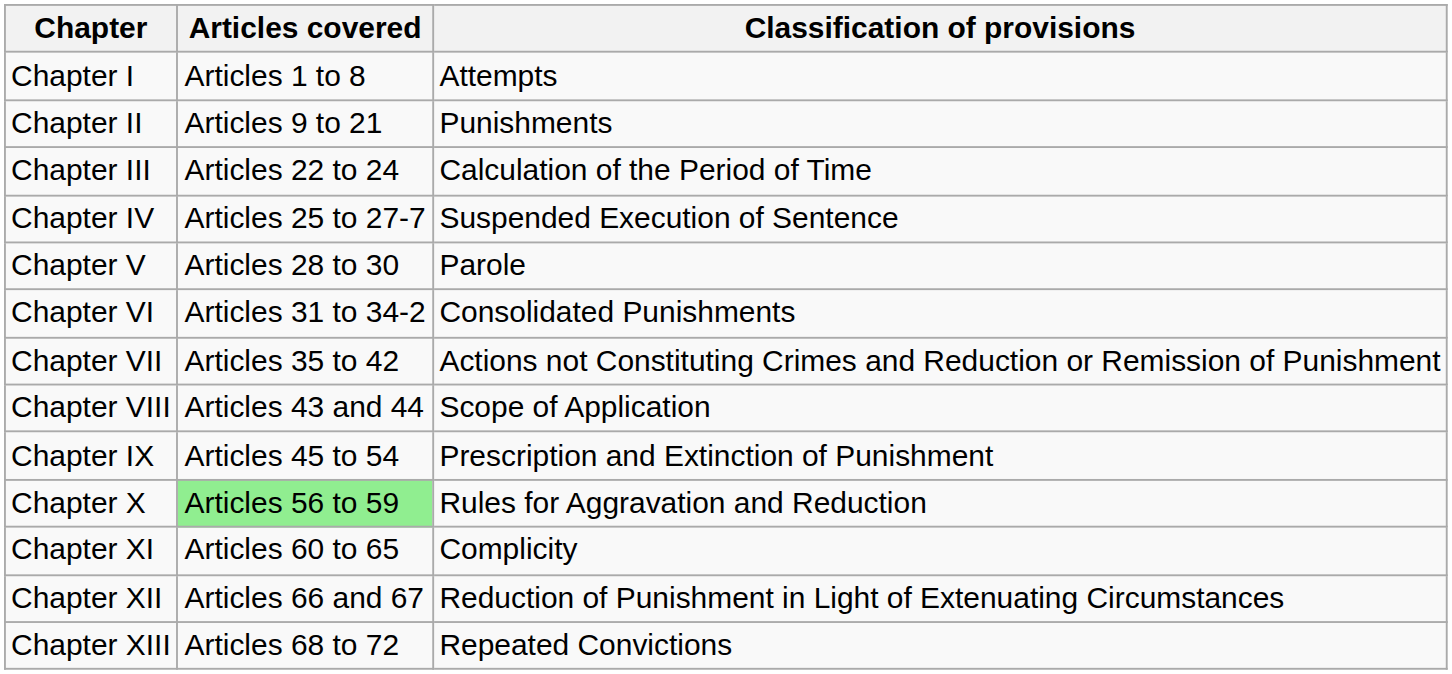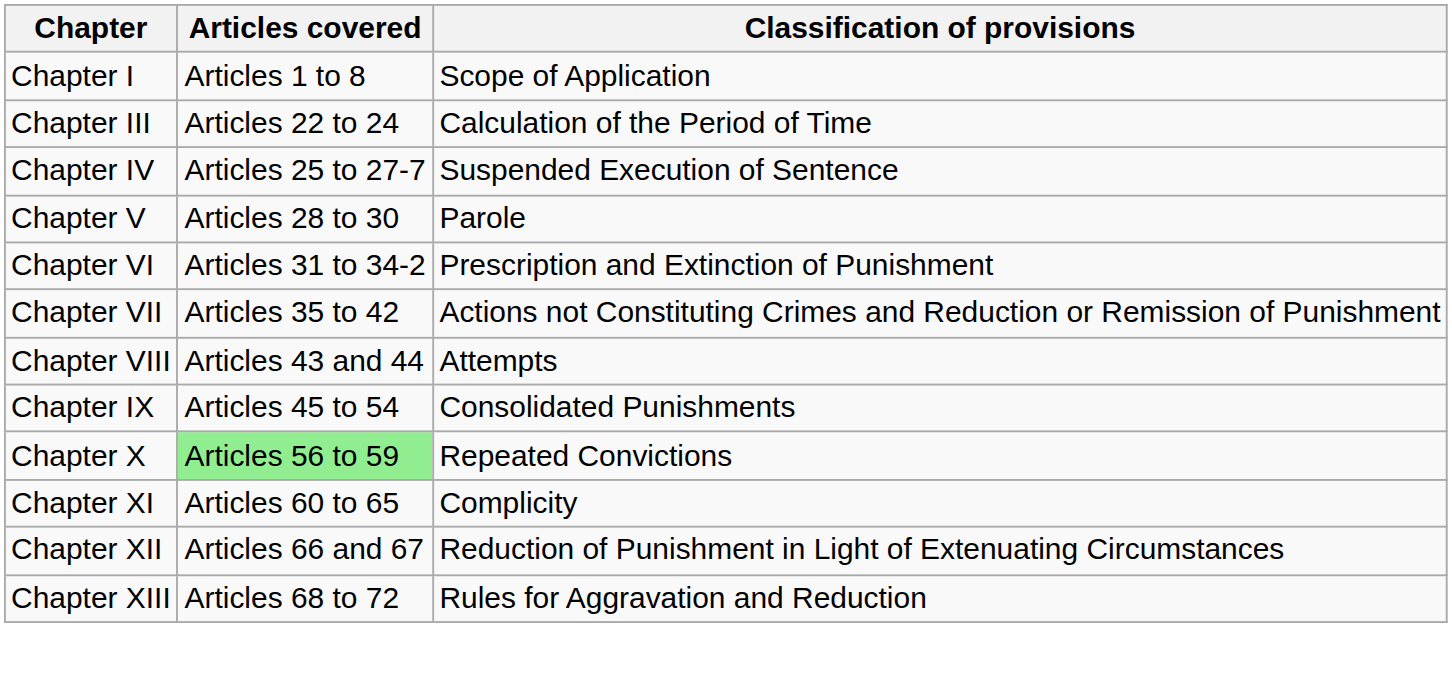Chapter I | Classification of provisions: Attempts -> Scope of Application
- row: Chapter II | Articles 9 to 21 | Punishments
Chapter VI | Classification of provisions: Consolidated Punishments -> Prescription and Extinction of Punishment
Chapter VIII | Classification of provisions: Scope of Application -> Attempts
Chapter IX | Classification of provisions: Prescription and Extinction of Punishment -> Consolidated Punishments
Chapter X | Classification of provisions: Rules for Aggravation and Reduction -> Repeated Convictions
Chapter XIII | Classification of provisions: Repeated Convictions -> Rules for Aggravation and Reduction
